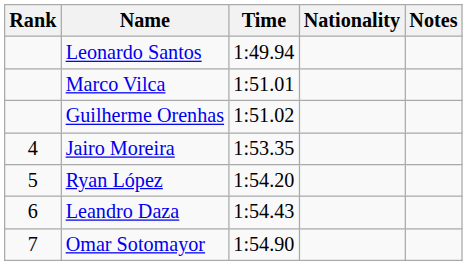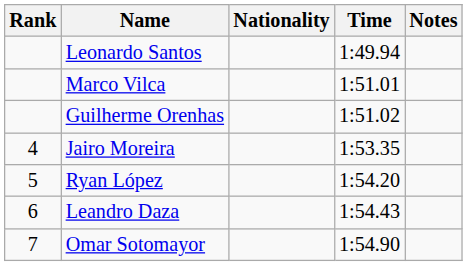columns swapped: Nationality <-> Time
